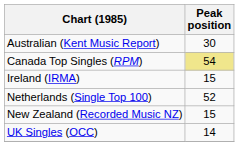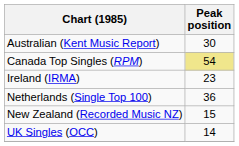Ireland (IRMA) | Peak position: 15 -> 23
Netherlands (Single Top 100) | Peak position: 52 -> 36
